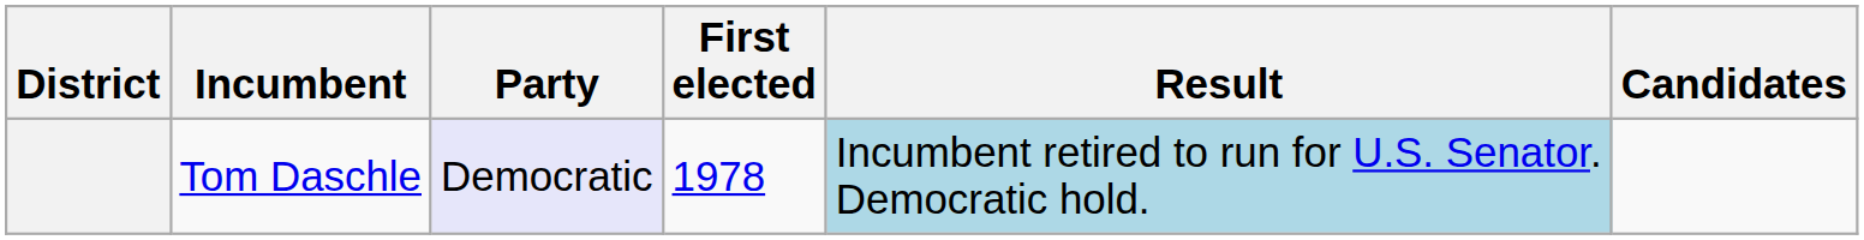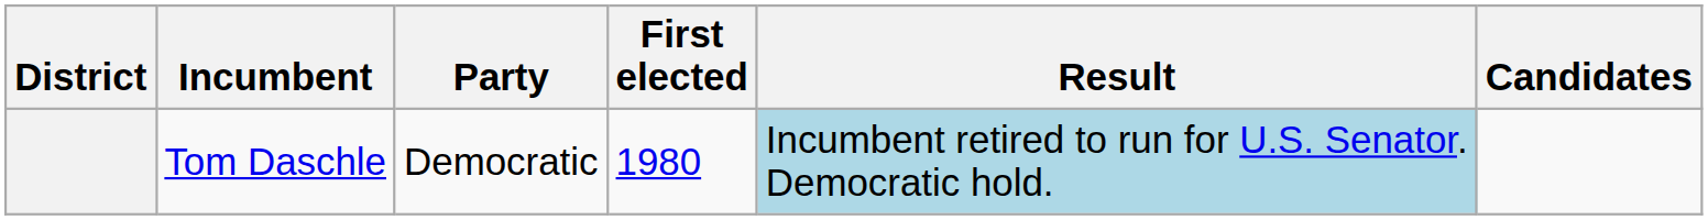Tom Daschle | Party: lavender background -> no background
Tom Daschle | First elected: 1978 -> 1980
